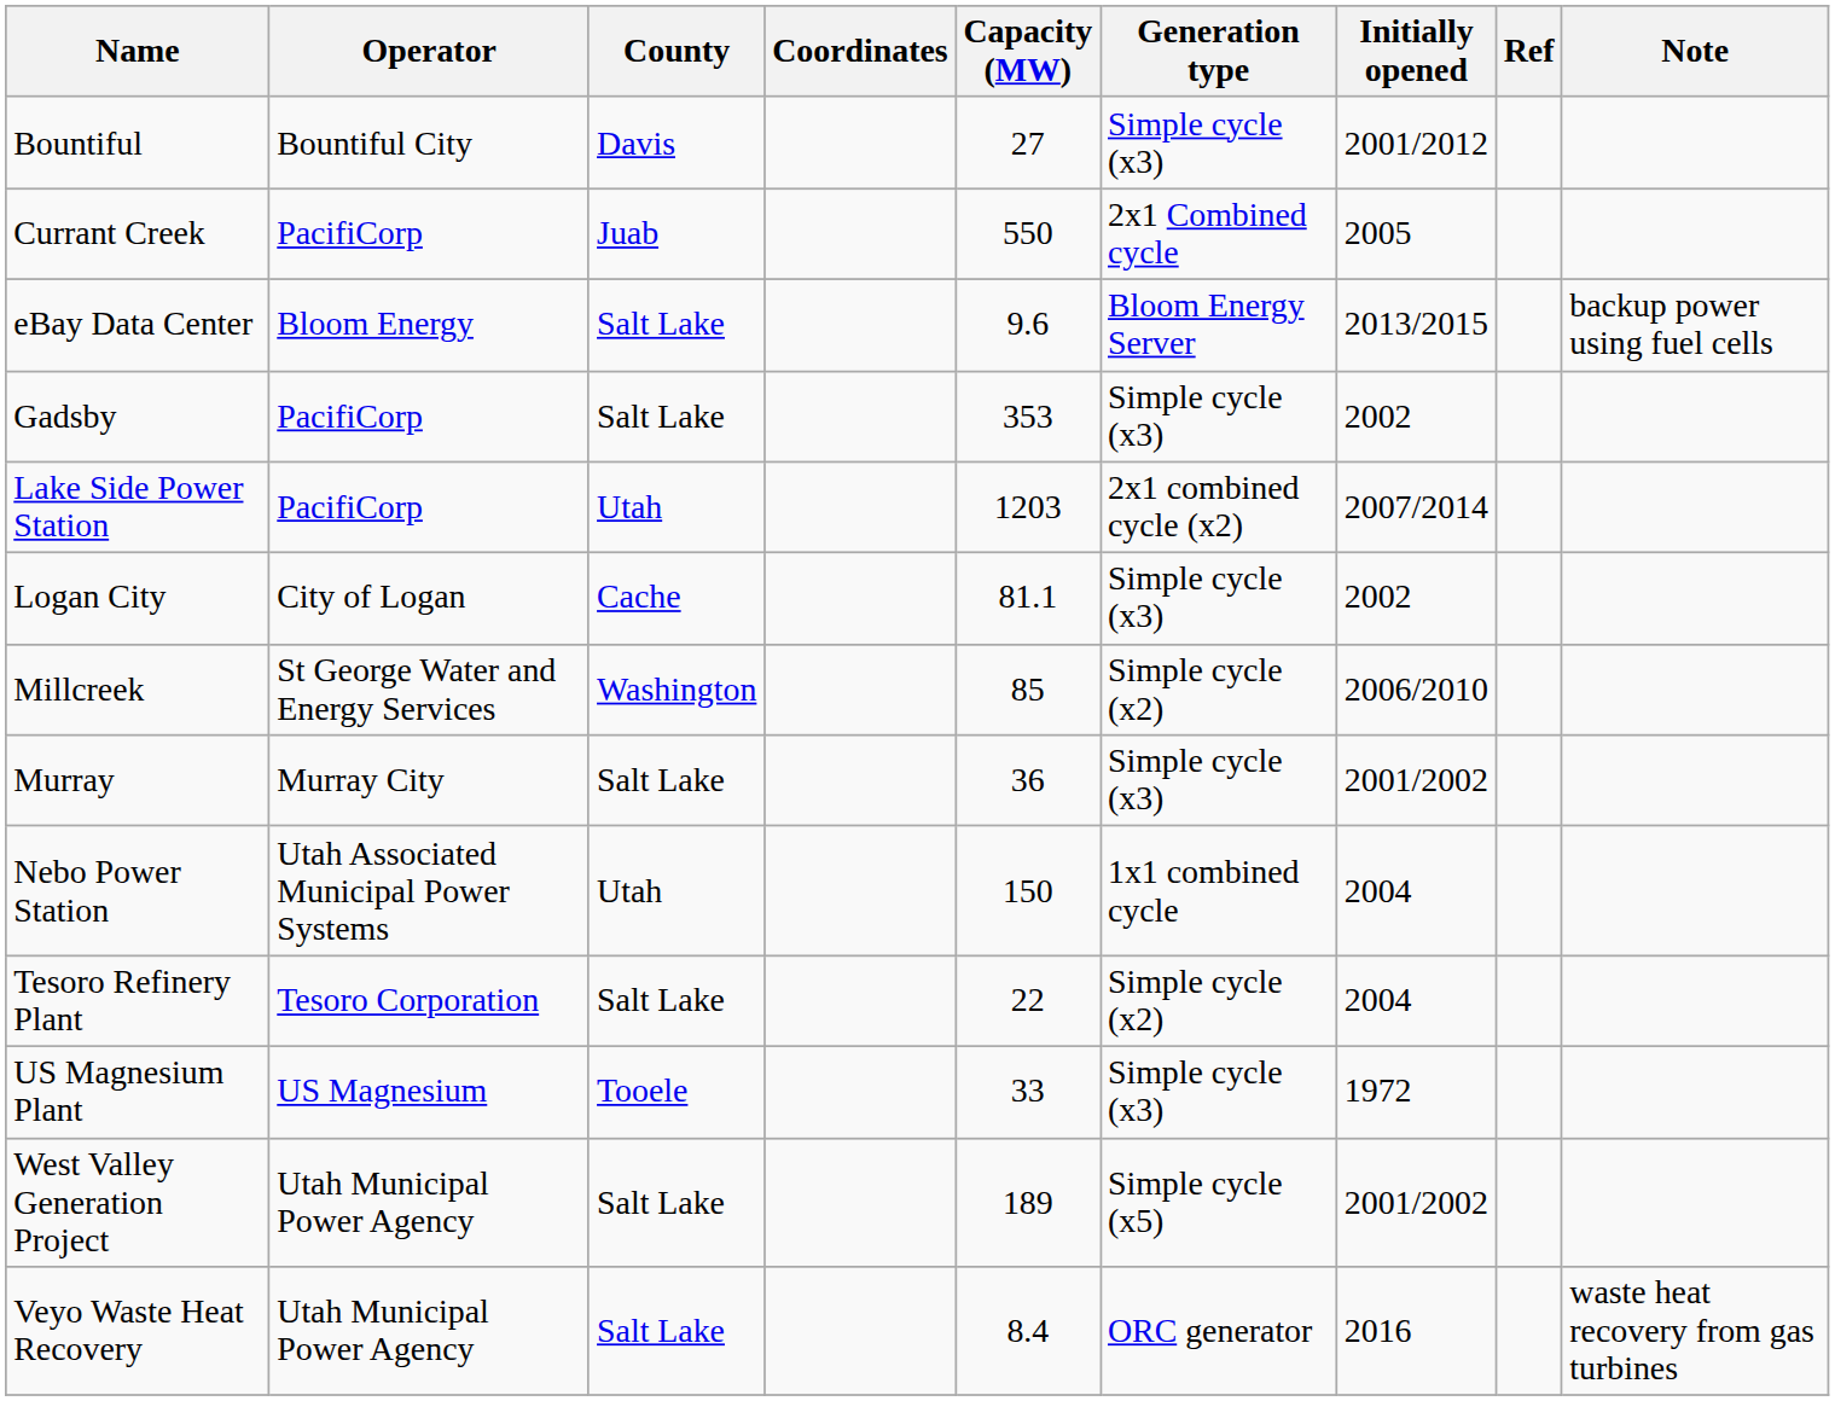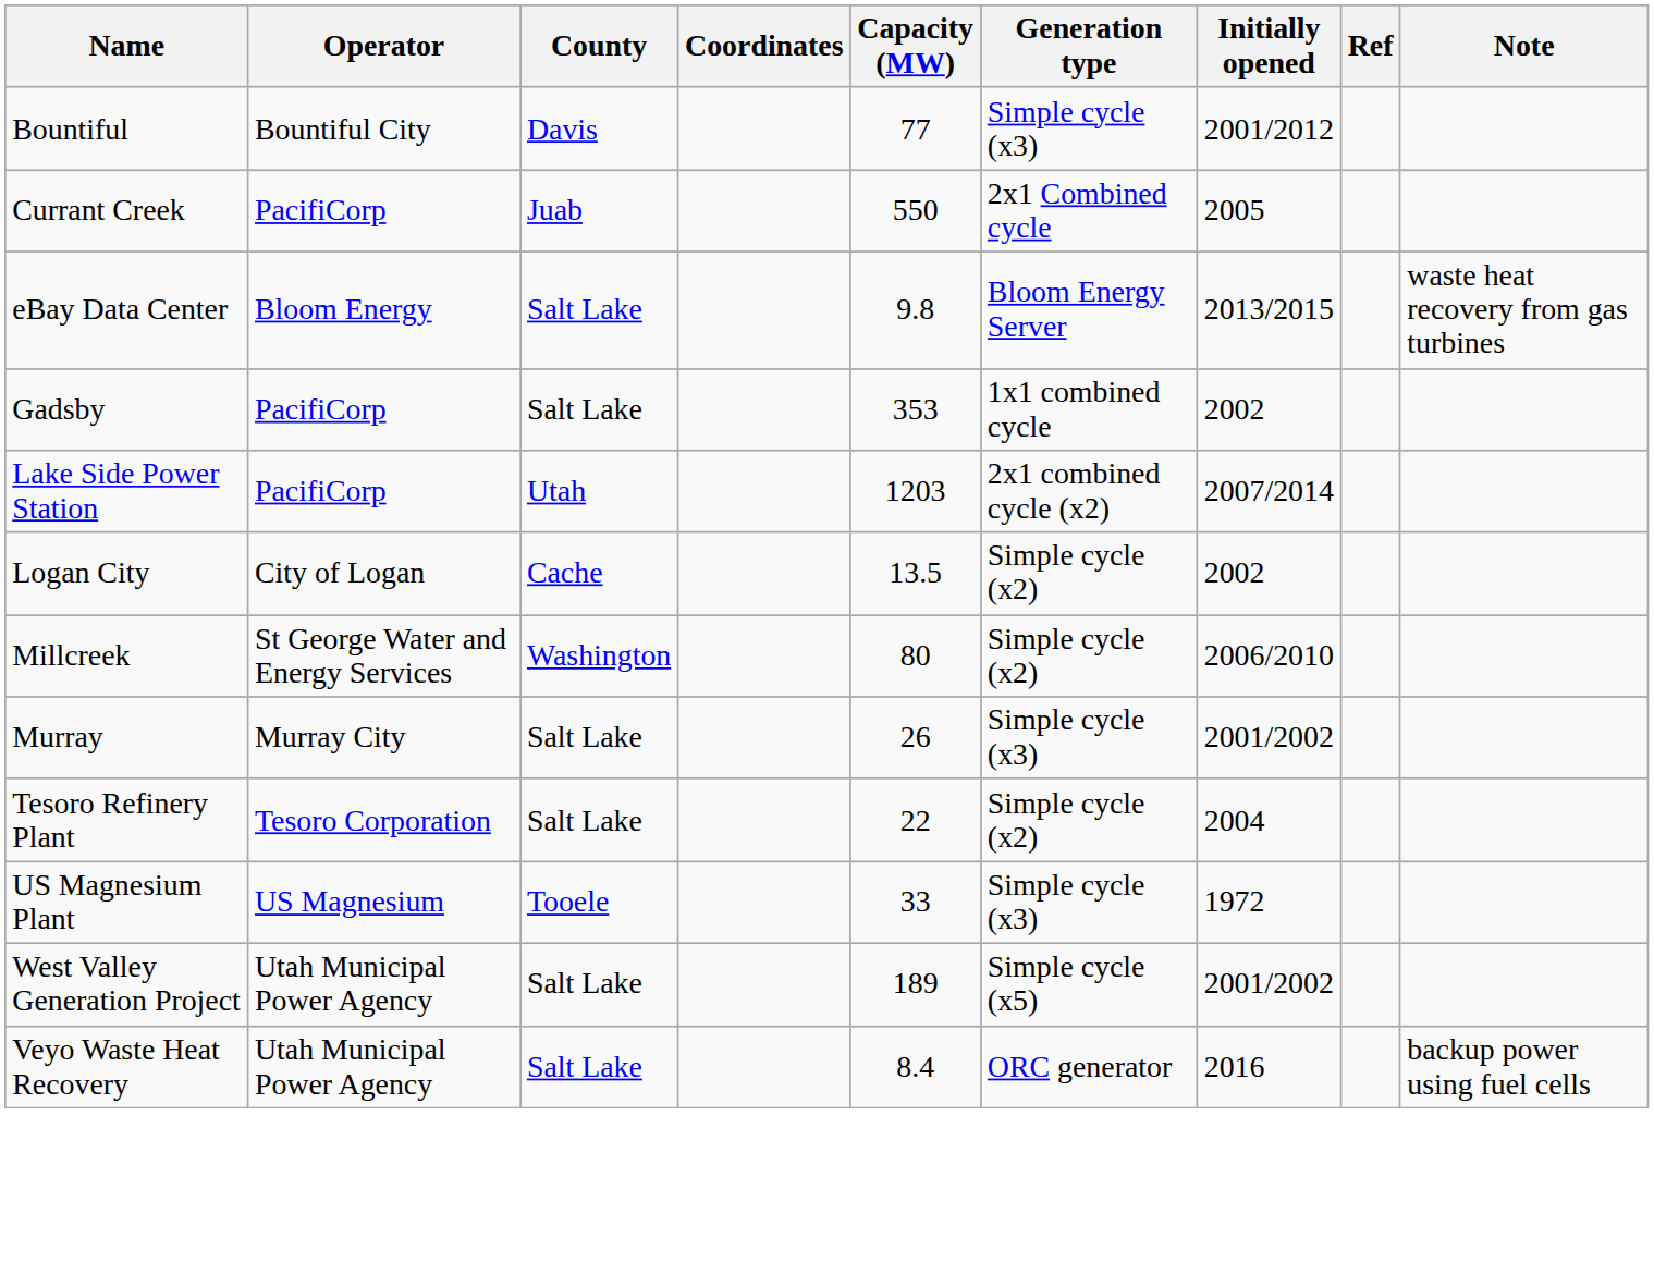Bountiful | Capacity (MW): 27 -> 77
eBay Data Center | Capacity (MW): 9.6 -> 9.8
eBay Data Center | Note: backup power using fuel cells -> waste heat recovery from gas turbines
Gadsby | Generation type: Simple cycle (x3) -> 1x1 combined cycle
Logan City | Capacity (MW): 81.1 -> 13.5
Logan City | Generation type: Simple cycle (x3) -> Simple cycle (x2)
Millcreek | Capacity (MW): 85 -> 80
Murray | Capacity (MW): 36 -> 26
- row: Nebo Power Station | Utah Associated Municipal Power Systems | Utah | 150 | 1x1 combined cycle | 2004
Veyo Waste Heat Recovery | Note: waste heat recovery from gas turbines -> backup power using fuel cells
